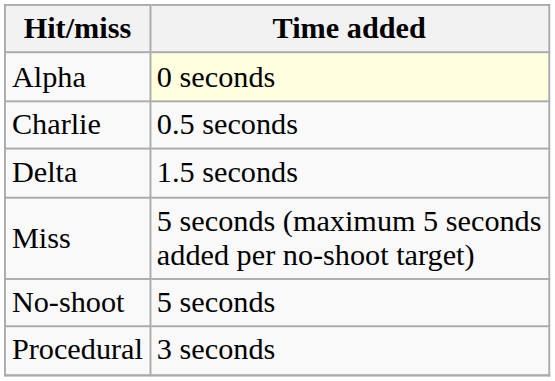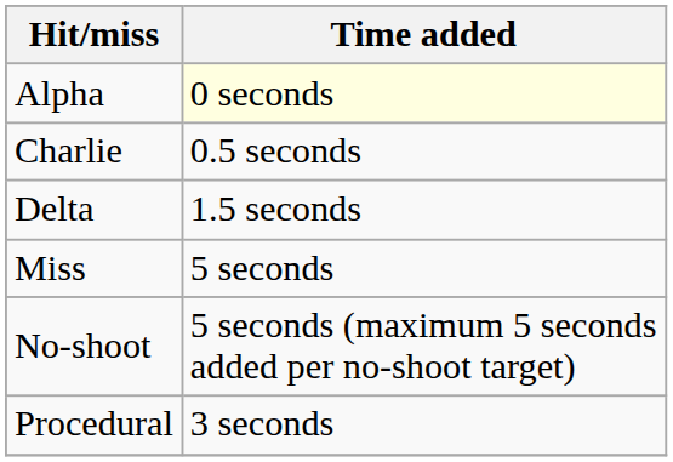Miss | Time added: 5 seconds (maximum 5 seconds added per no-shoot target) -> 5 seconds
No-shoot | Time added: 5 seconds -> 5 seconds (maximum 5 seconds added per no-shoot target)
